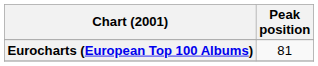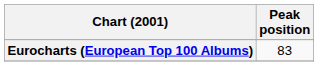Eurocharts (European Top 100 Albums) | Peak position: 81 -> 83
